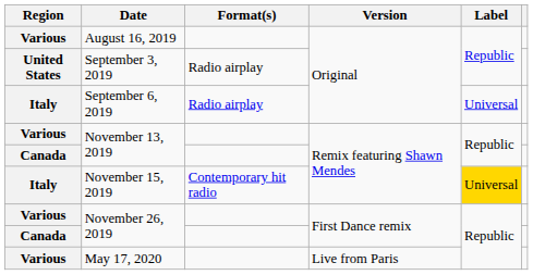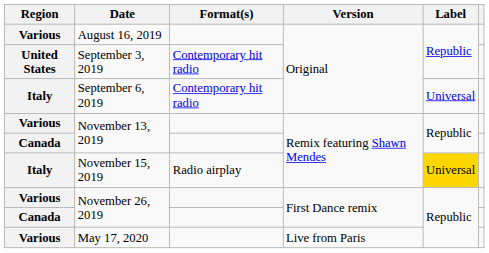September 3, 2019 | Format(s): Radio airplay -> Contemporary hit radio
September 6, 2019 | Format(s): Radio airplay -> Contemporary hit radio
November 15, 2019 | Format(s): Contemporary hit radio -> Radio airplay
